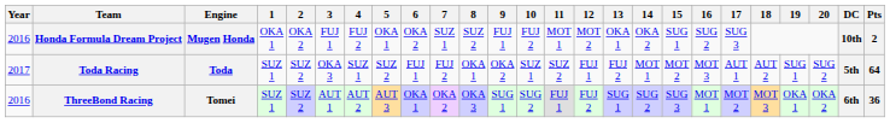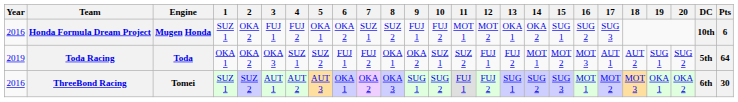Honda Formula Dream Project | 1: OKA 1 -> SUZ 1
Honda Formula Dream Project | Pts: 2 -> 6
Toda Racing | Year: 2017 -> 2019
Toda Racing | 1: SUZ 1 -> OKA 1
Toda Racing | 2: SUZ 2 -> OKA 2
ThreeBond Racing | Pts: 36 -> 30
